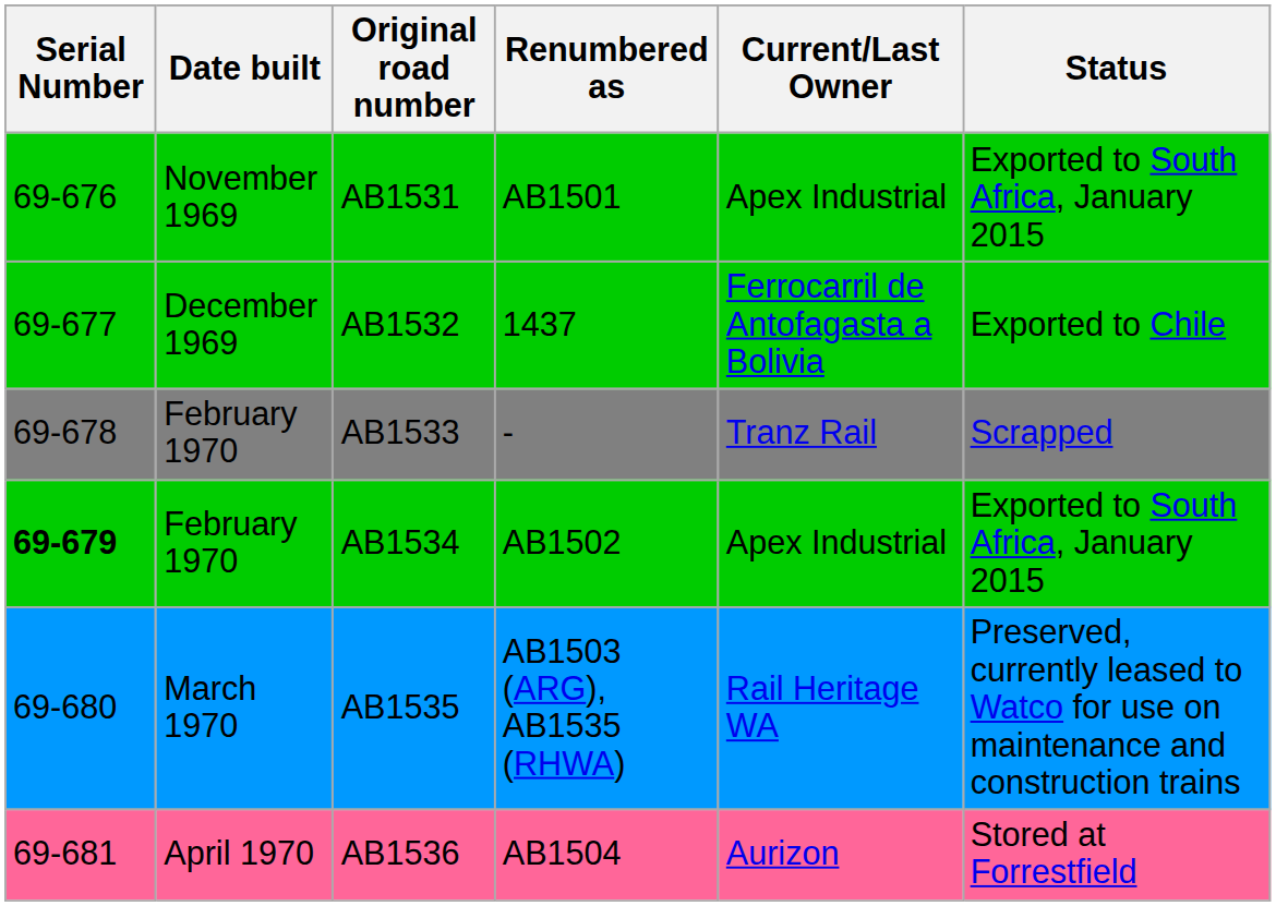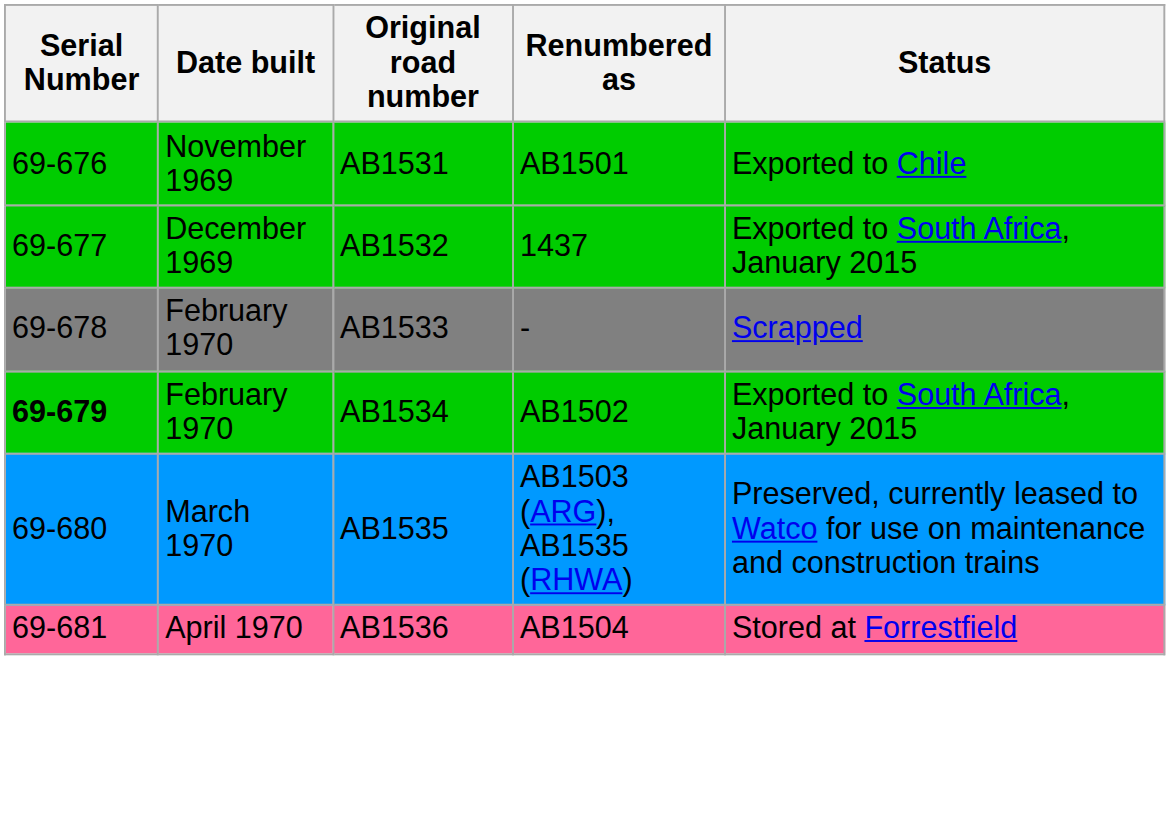- column: Current/Last Owner | Apex Industrial | Ferrocarril de Antofagasta a Bolivia | Tranz Rail | Apex Industrial | Rail Heritage WA | Aurizon
AB1531 | Status: Exported to South Africa, January 2015 -> Exported to Chile
AB1532 | Status: Exported to Chile -> Exported to South Africa, January 2015
